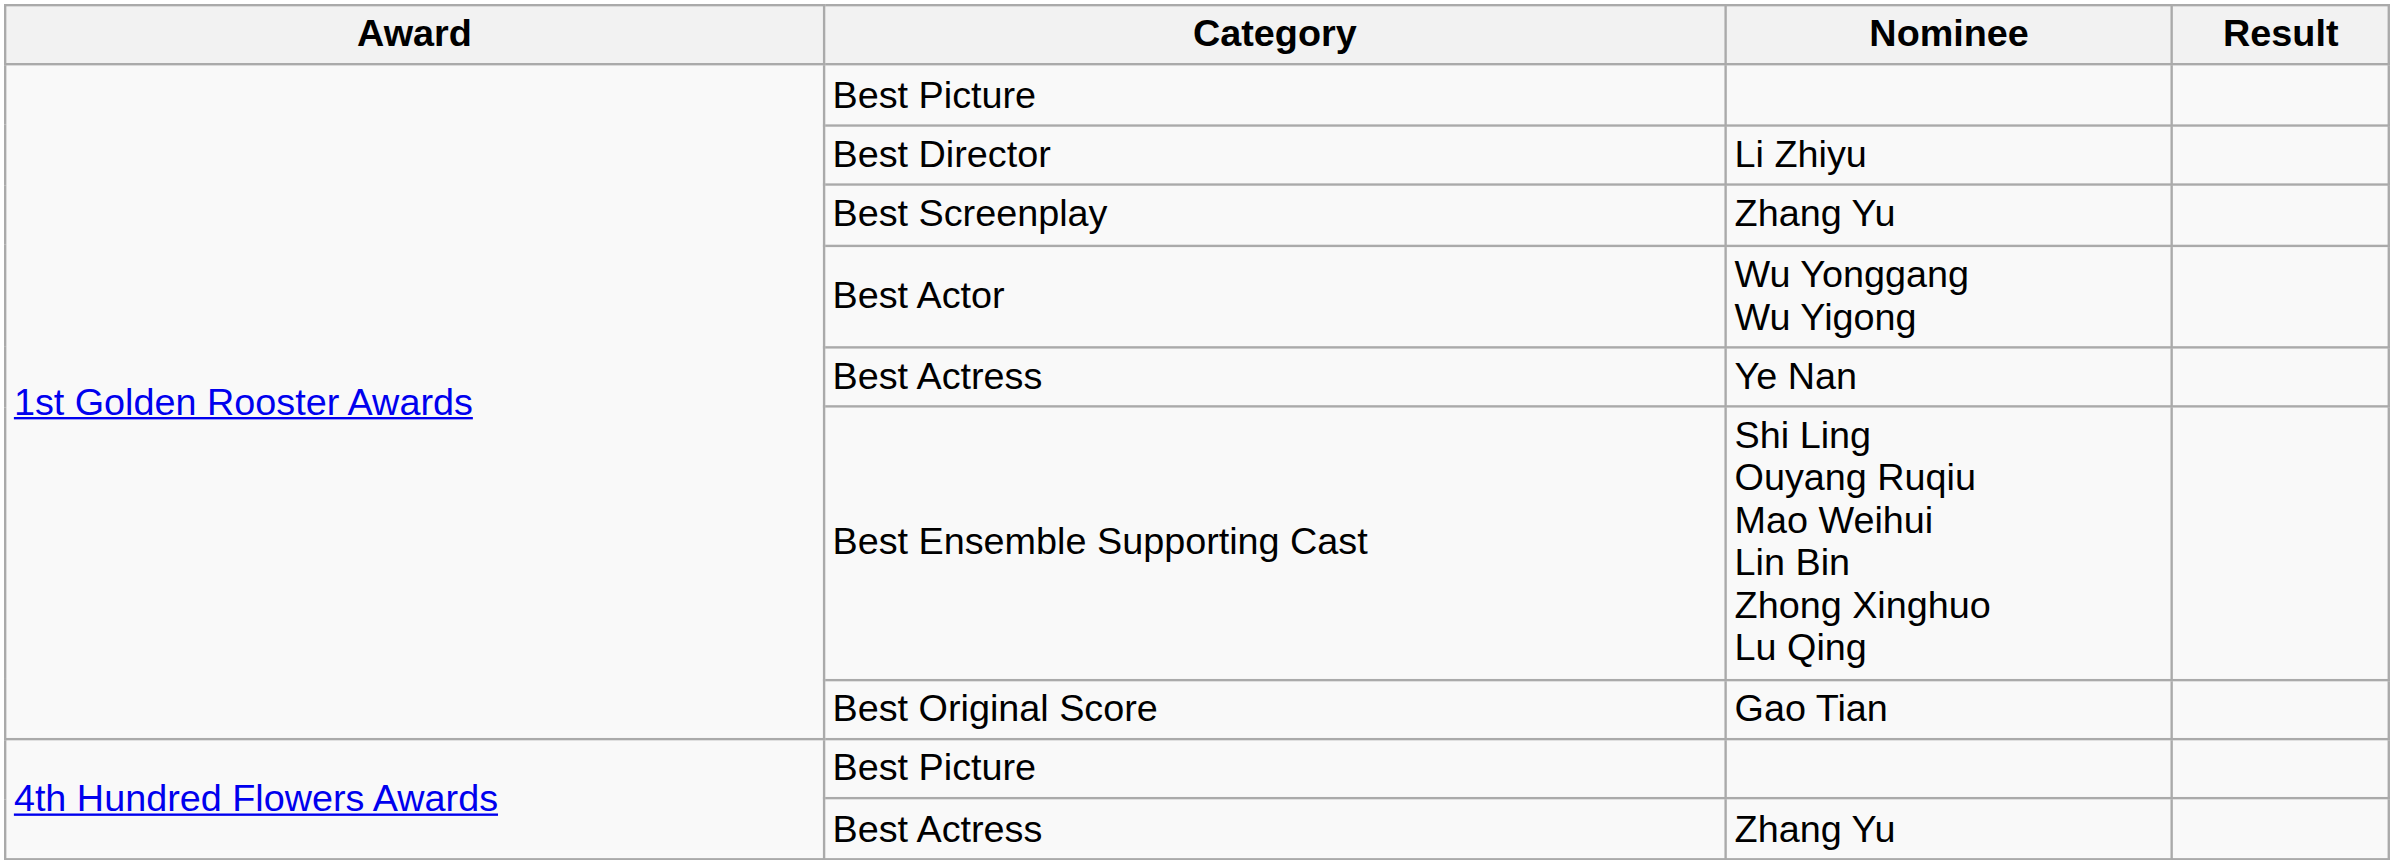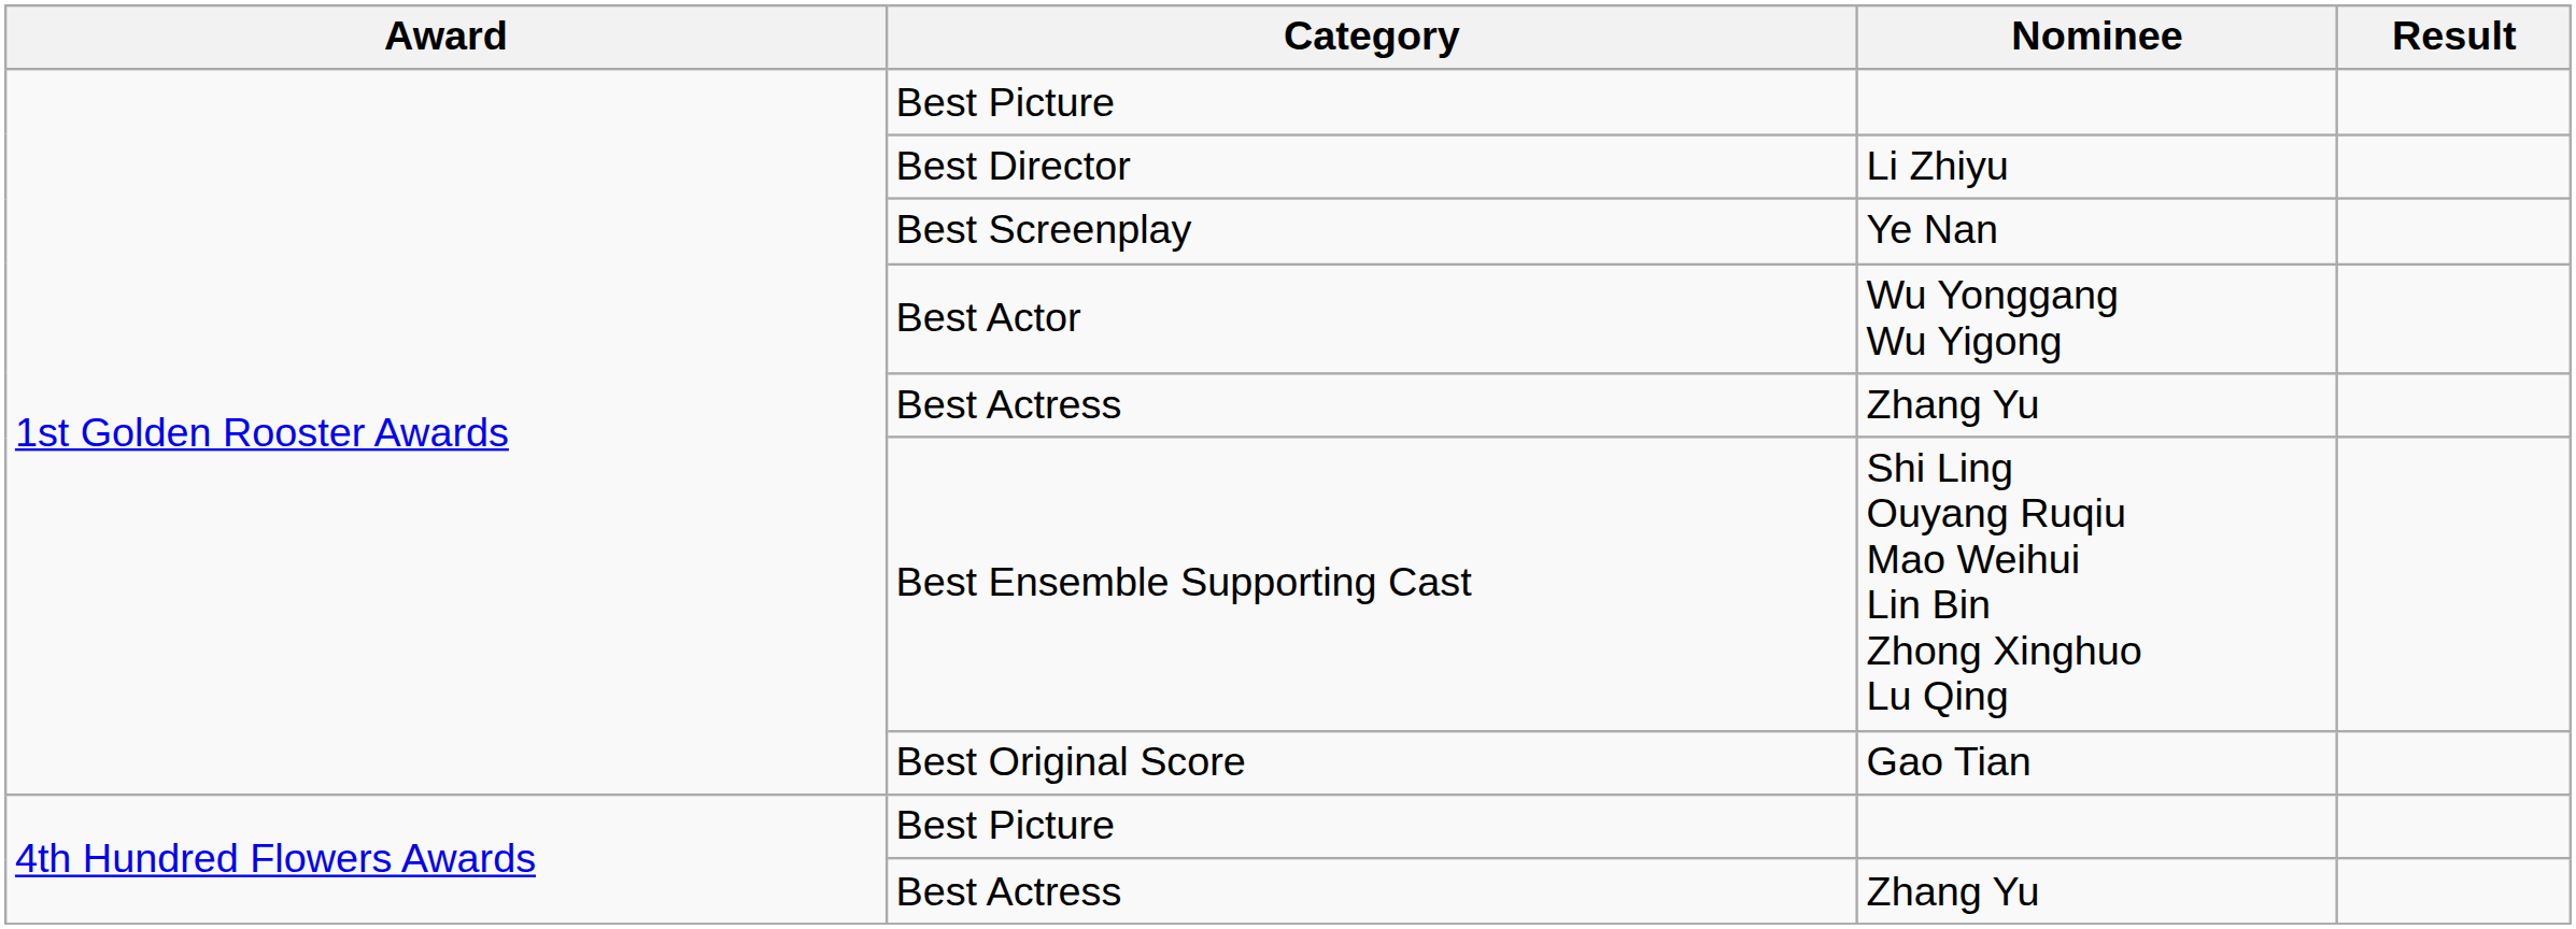Best Screenplay | Nominee: Zhang Yu -> Ye Nan
1st Golden Rooster Awards / Best Actress | Nominee: Ye Nan -> Zhang Yu
